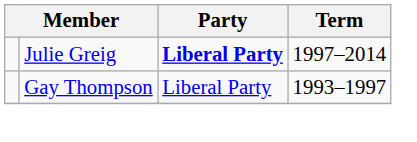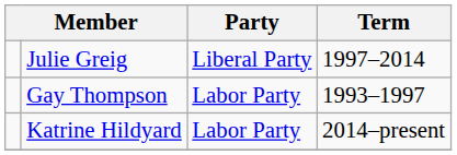Julie Greig | Party: bold -> normal
Gay Thompson | Party: Liberal Party -> Labor Party
+ row: Katrine Hildyard | Labor Party | 2014–present
